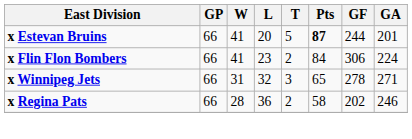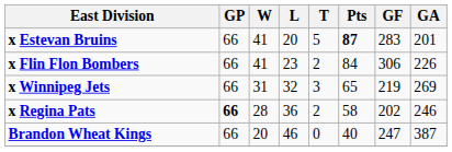x Estevan Bruins | GF: 244 -> 283
x Flin Flon Bombers | GA: 224 -> 226
x Winnipeg Jets | GF: 278 -> 219
x Winnipeg Jets | GA: 271 -> 269
x Regina Pats | GP: normal -> bold
+ row: Brandon Wheat Kings | 66 | 20 | 46 | 0 | 40 | 247 | 387
